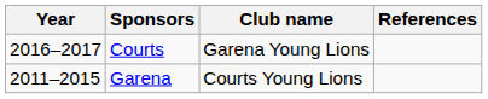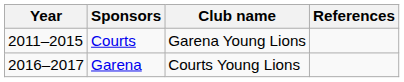Courts | Year: 2016–2017 -> 2011–2015
Garena | Year: 2011–2015 -> 2016–2017
